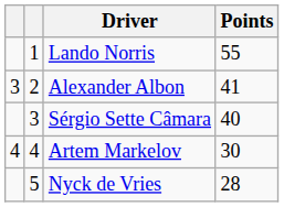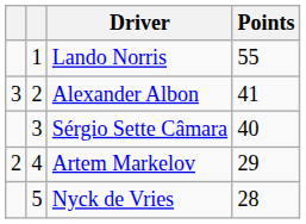Artem Markelov | column 1: 4 -> 2
Artem Markelov | Points: 30 -> 29
